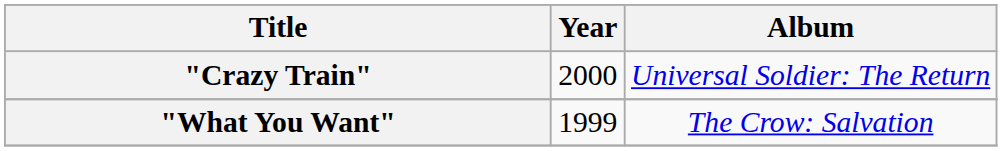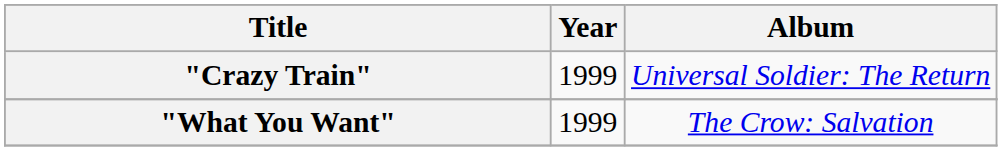"Crazy Train" | Year: 2000 -> 1999
